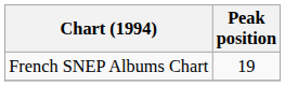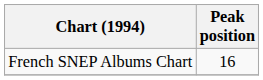French SNEP Albums Chart | Peak position: 19 -> 16
